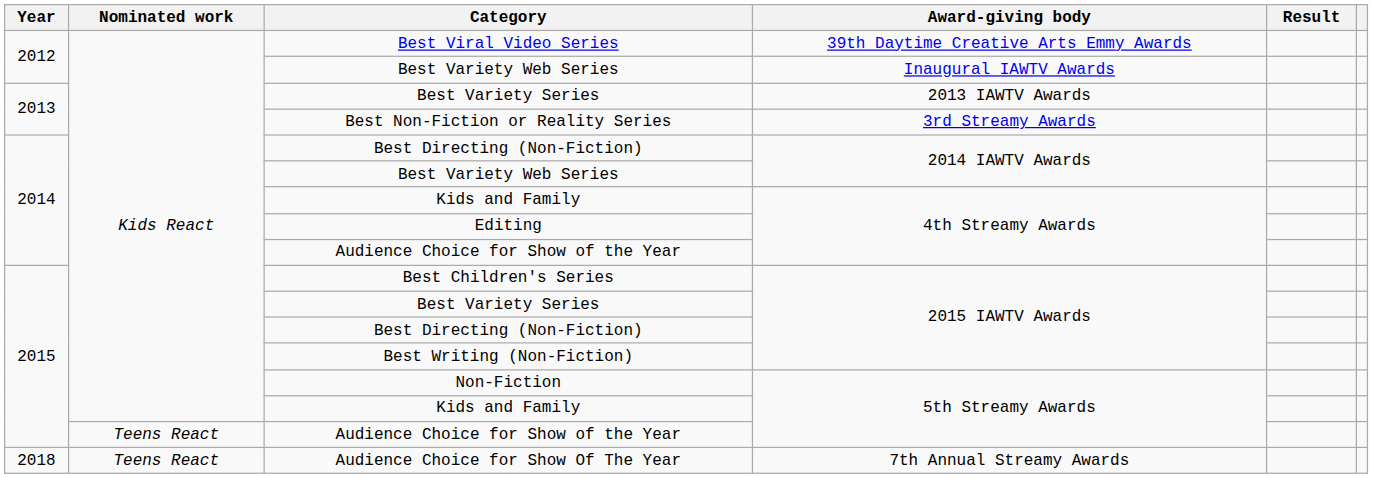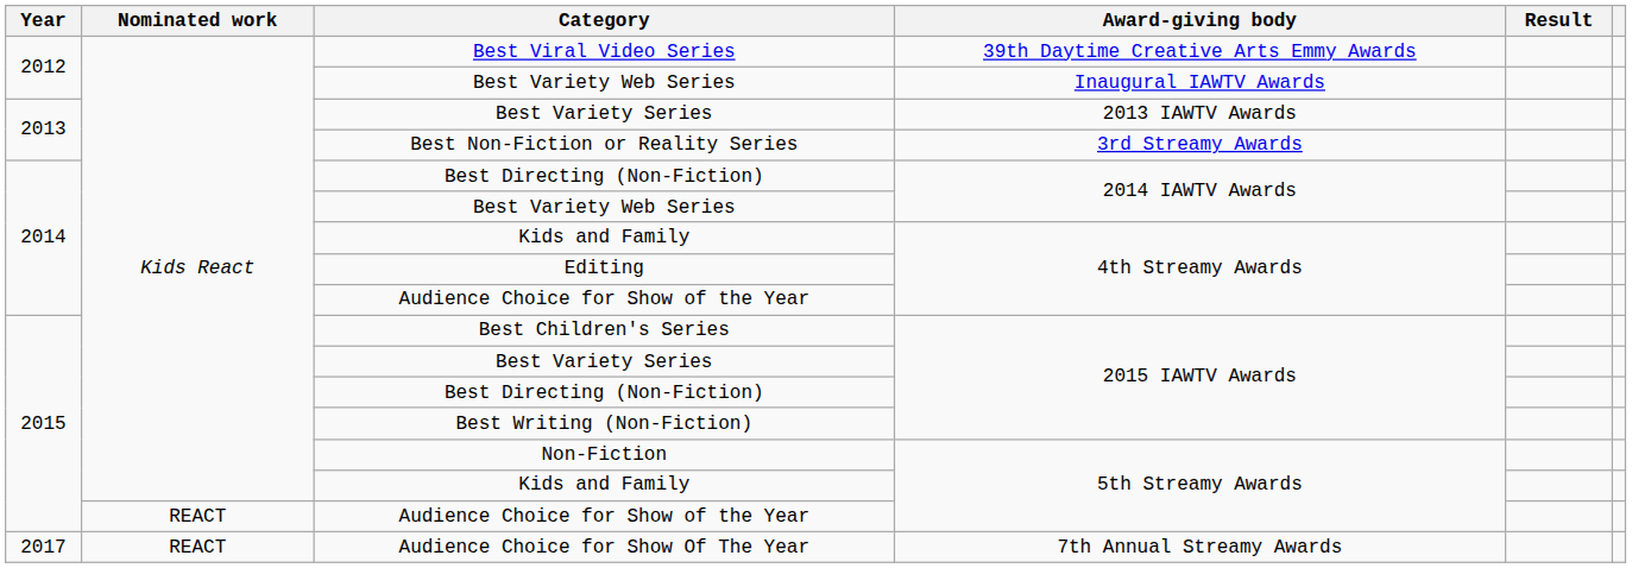Audience Choice for Show of the Year / 5th Streamy Awards | Nominated work: Teens React -> REACT
Audience Choice for Show Of The Year | Year: 2018 -> 2017
Audience Choice for Show Of The Year | Nominated work: Teens React -> REACT
